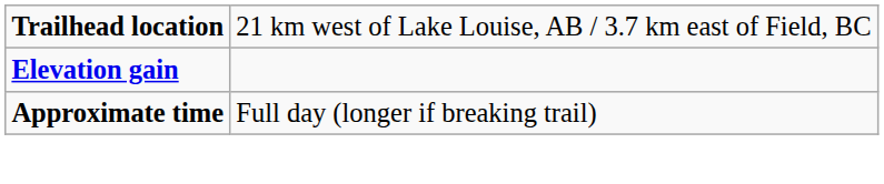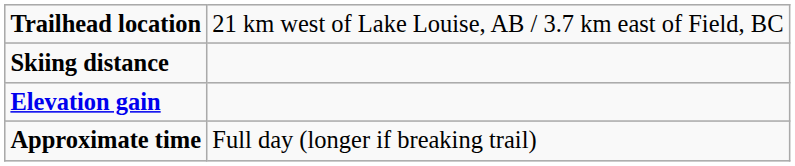+ row: Skiing distance
